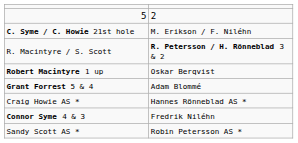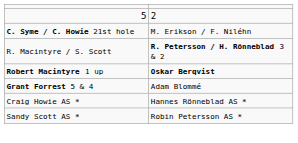Robert Macintyre 1 up | column 2: normal -> bold
- row: Connor Syme 4 & 3 | Fredrik Niléhn
